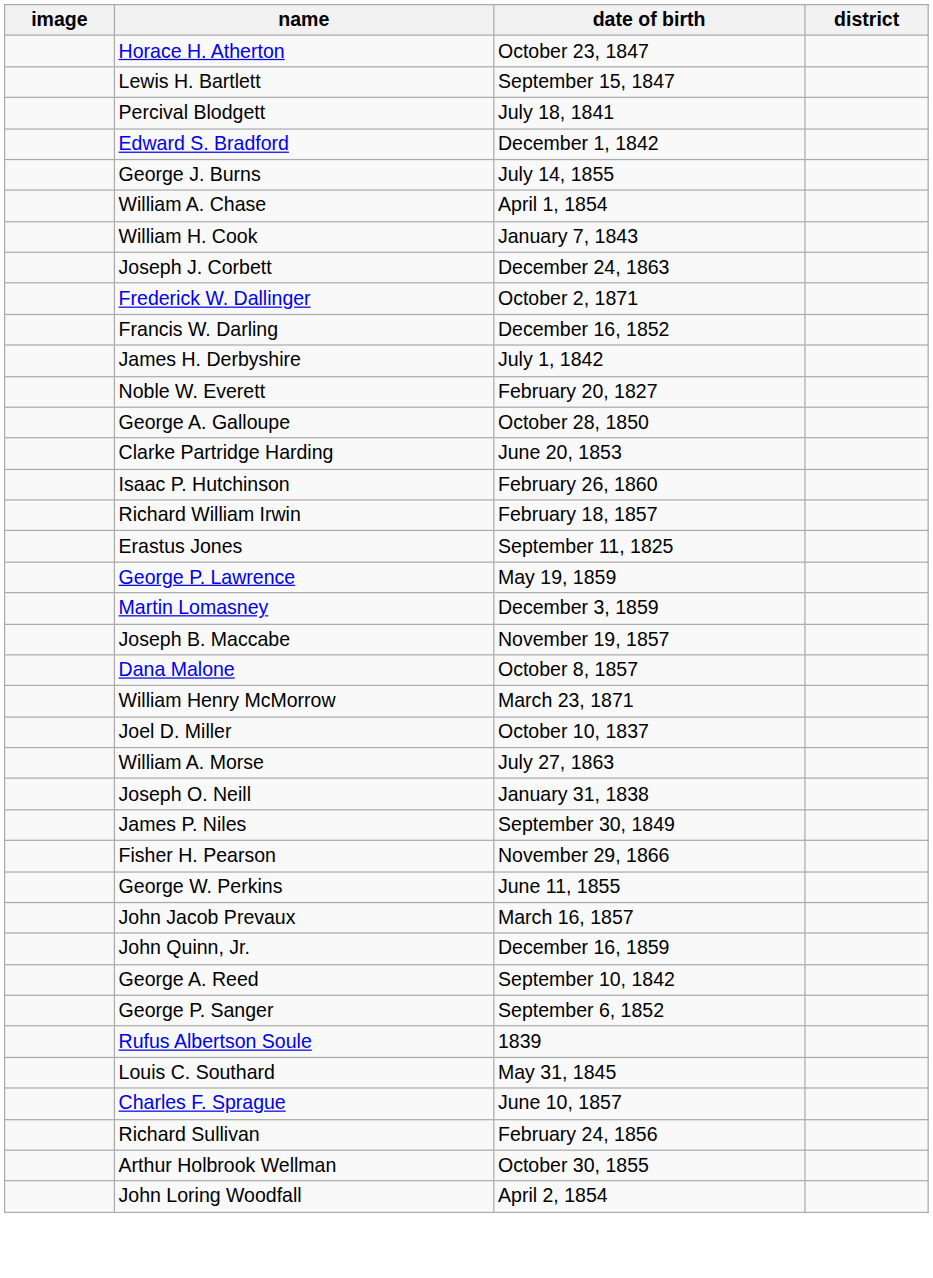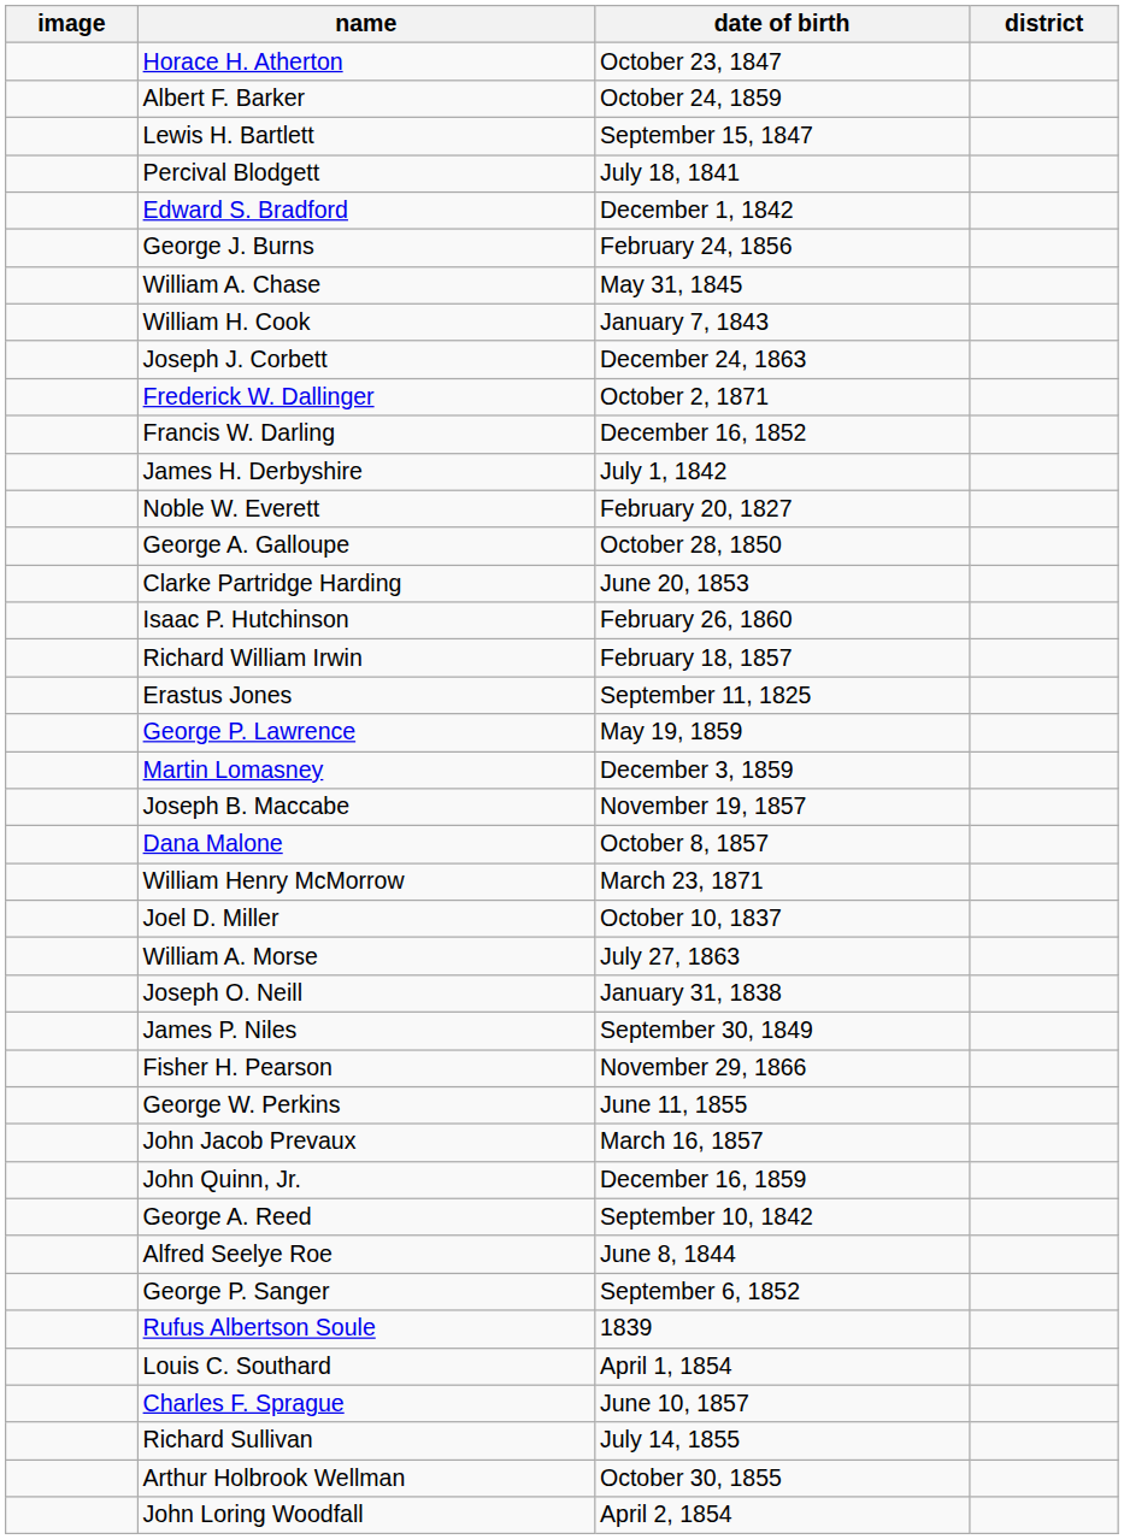+ row: Albert F. Barker | October 24, 1859
George J. Burns | date of birth: July 14, 1855 -> February 24, 1856
William A. Chase | date of birth: April 1, 1854 -> May 31, 1845
+ row: Alfred Seelye Roe | June 8, 1844
Louis C. Southard | date of birth: May 31, 1845 -> April 1, 1854
Richard Sullivan | date of birth: February 24, 1856 -> July 14, 1855
